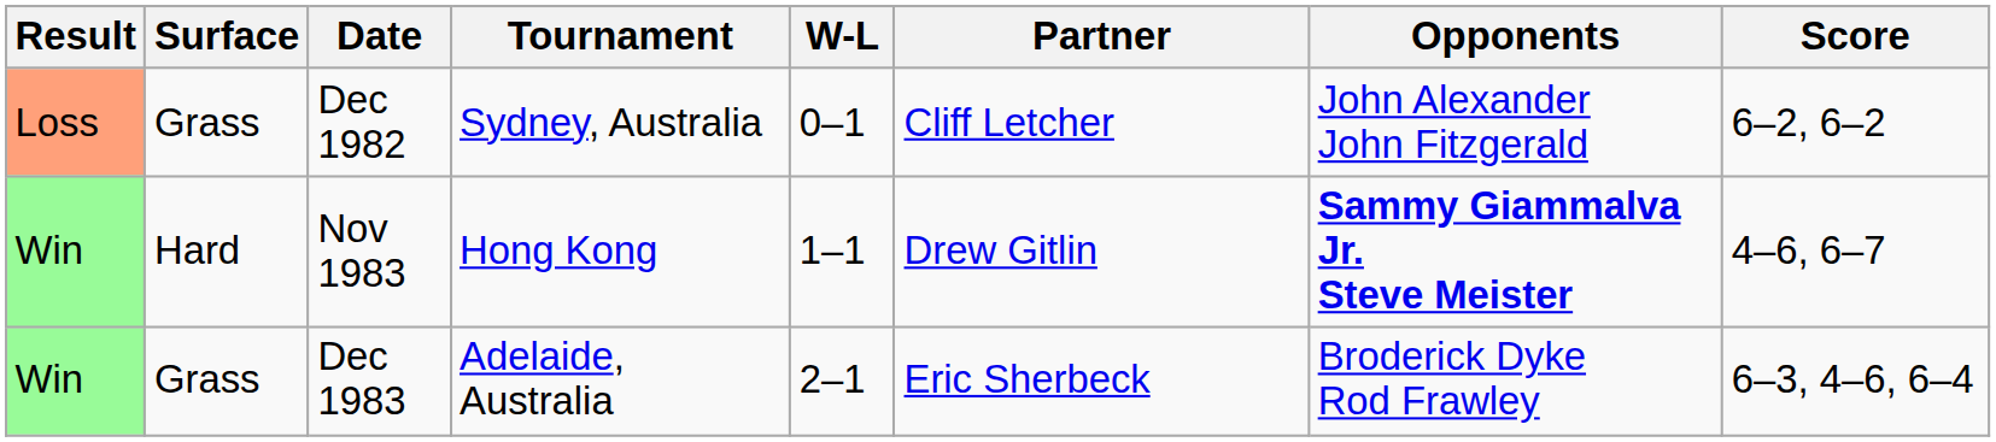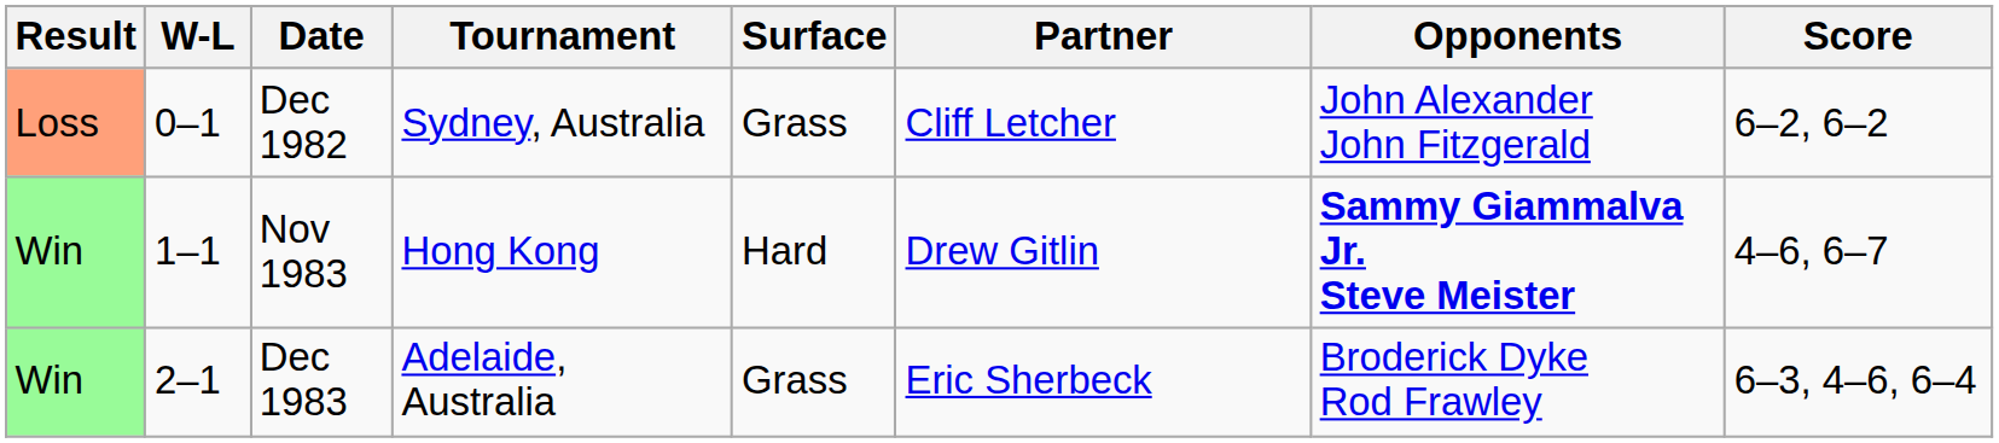columns swapped: W-L <-> Surface
